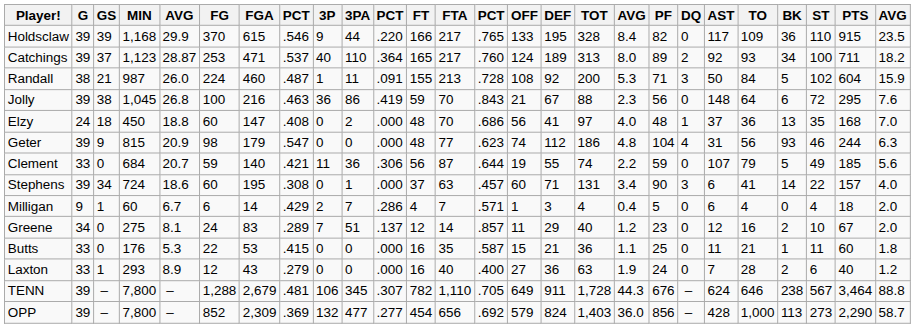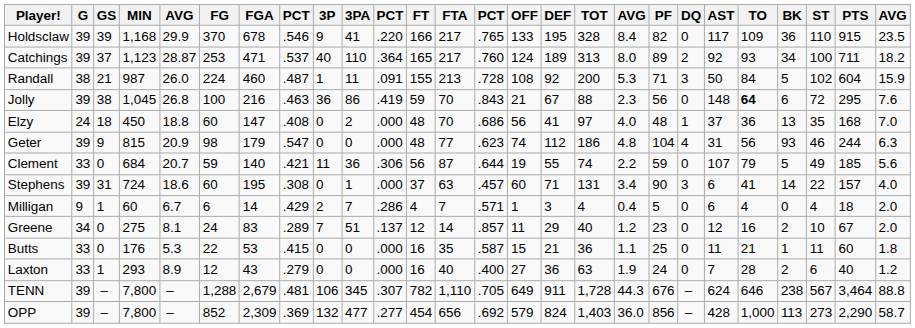Holdsclaw | FGA: 615 -> 678
Holdsclaw | 3PA: 44 -> 41
Jolly | TO: normal -> bold
Stephens | GS: 34 -> 31
